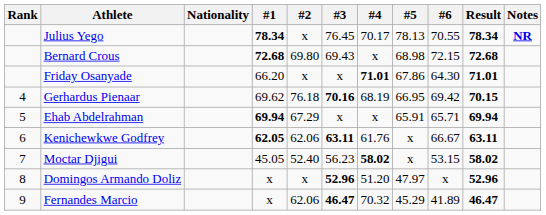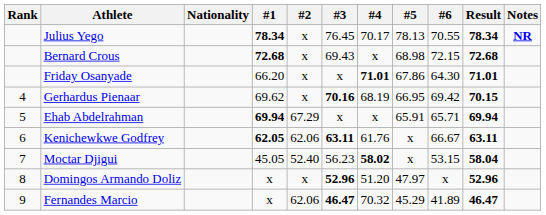Bernard Crous | #2: 69.80 -> x
Gerhardus Pienaar | #2: 76.18 -> x
Moctar Djigui | Result: 58.02 -> 58.04
